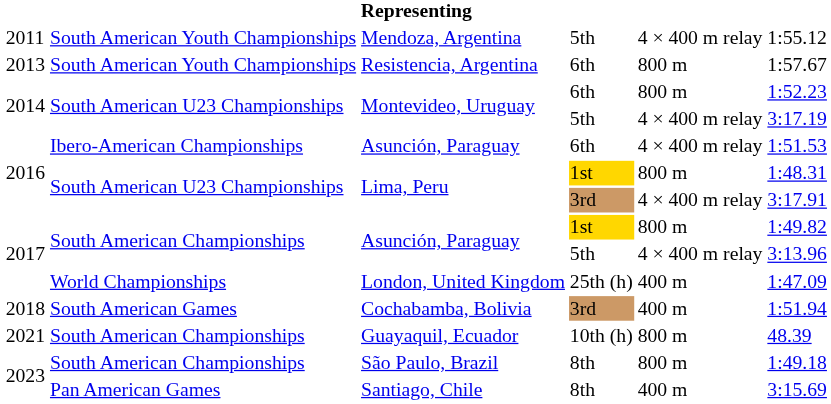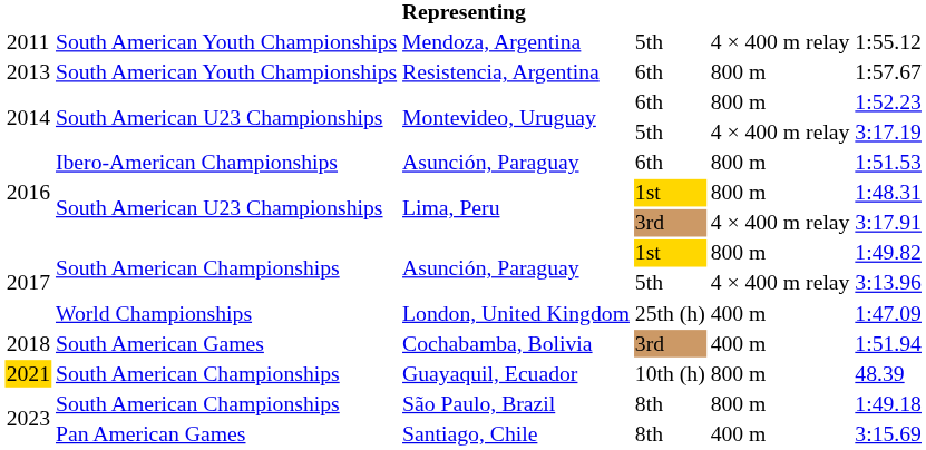Asunción, Paraguay / 6th | column 5: 4 × 400 m relay -> 800 m
Guayaquil, Ecuador | column 1: no background -> gold background
